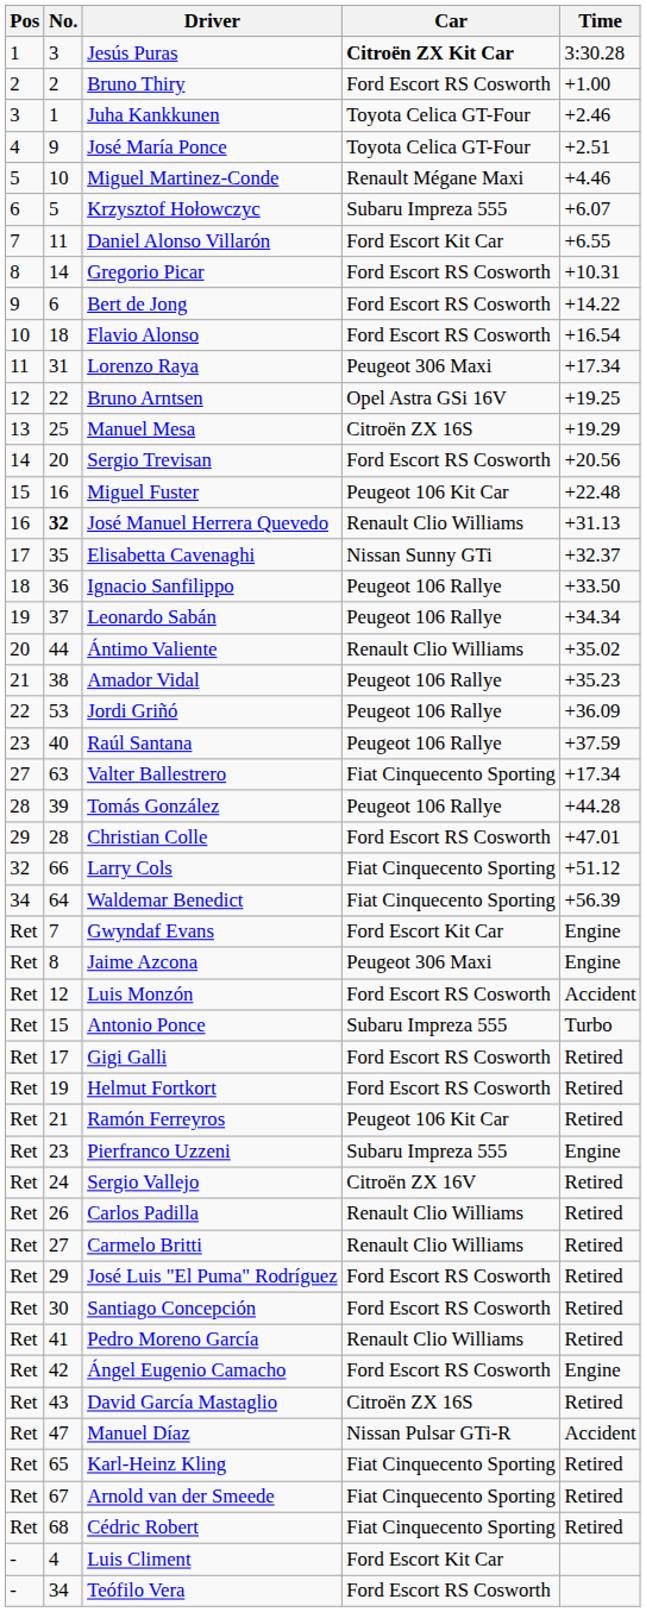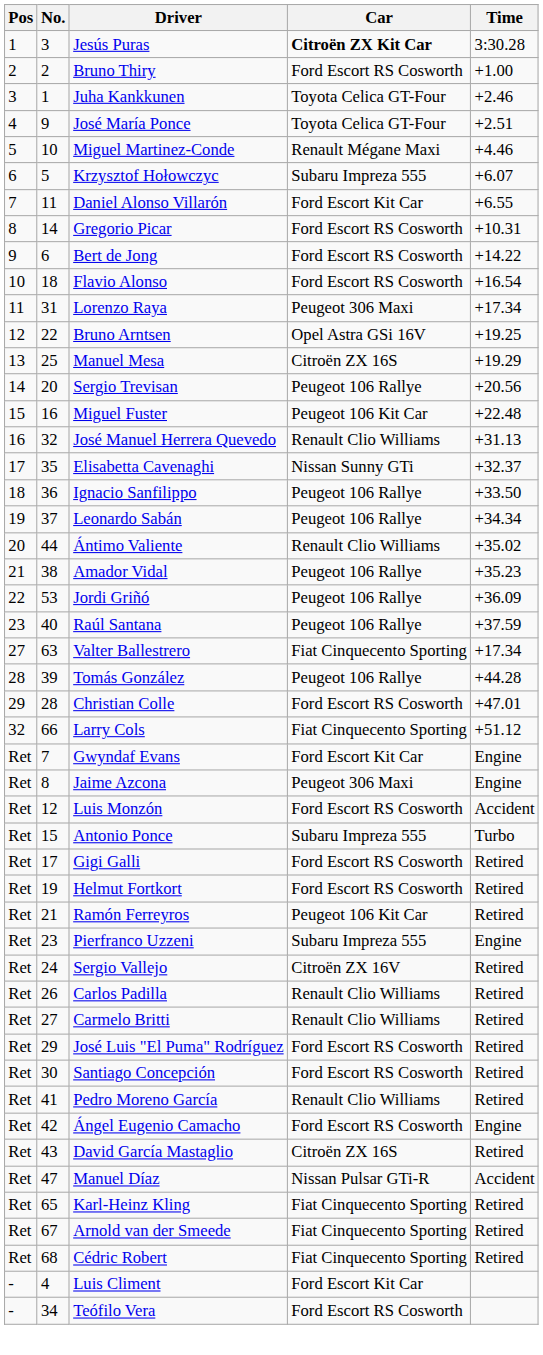Sergio Trevisan | Car: Ford Escort RS Cosworth -> Peugeot 106 Rallye
José Manuel Herrera Quevedo | No.: bold -> normal
- row: 34 | 64 | Waldemar Benedict | Fiat Cinquecento Sporting | +56.39
